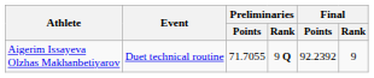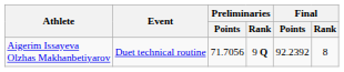Aigerim Issayeva Olzhas Makhanbetiyarov | Preliminaries / Points: 71.7055 -> 71.7056
Aigerim Issayeva Olzhas Makhanbetiyarov | Final / Rank: 9 -> 8
